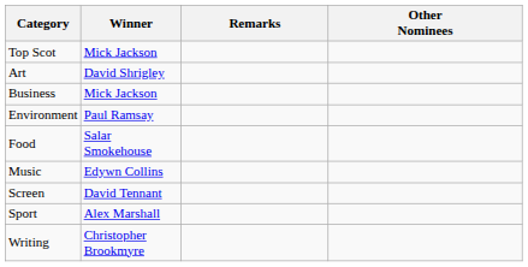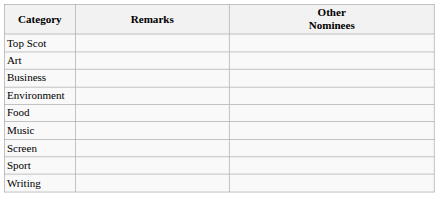- column: Winner | Mick Jackson | David Shrigley | Mick Jackson | Paul Ramsay | Salar Smokehouse | Edywn Collins | David Tennant | Alex Marshall | Christopher Brookmyre
